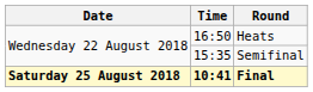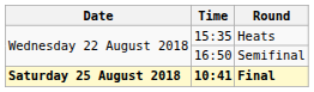Heats | Time: 16:50 -> 15:35
Semifinal | Time: 15:35 -> 16:50
